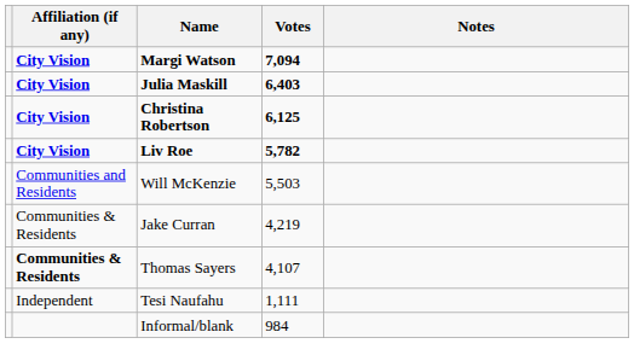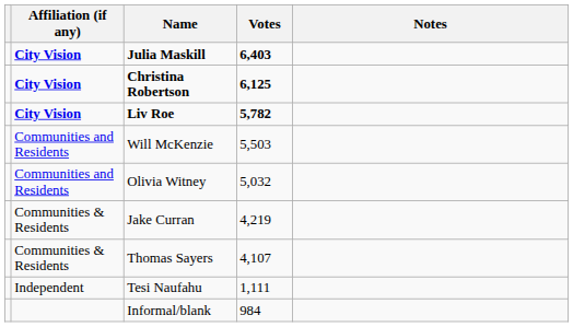- row: City Vision | Margi Watson | 7,094
+ row: Communities and Residents | Olivia Witney | 5,032
Thomas Sayers | Affiliation (if any): bold -> normal
